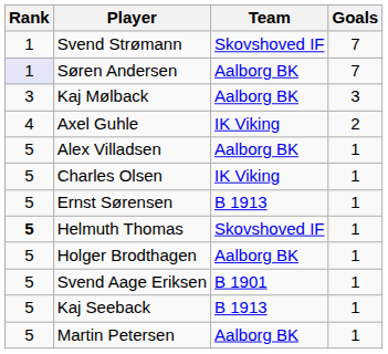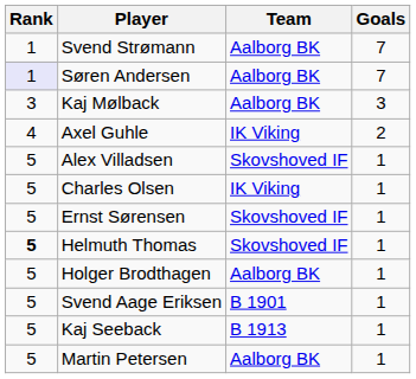Svend Strømann | Team: Skovshoved IF -> Aalborg BK
Alex Villadsen | Team: Aalborg BK -> Skovshoved IF
Ernst Sørensen | Team: B 1913 -> Skovshoved IF
